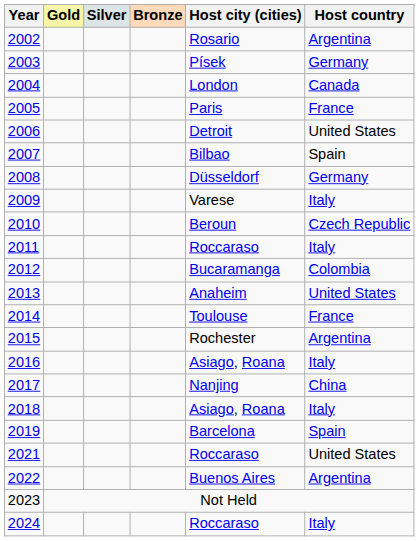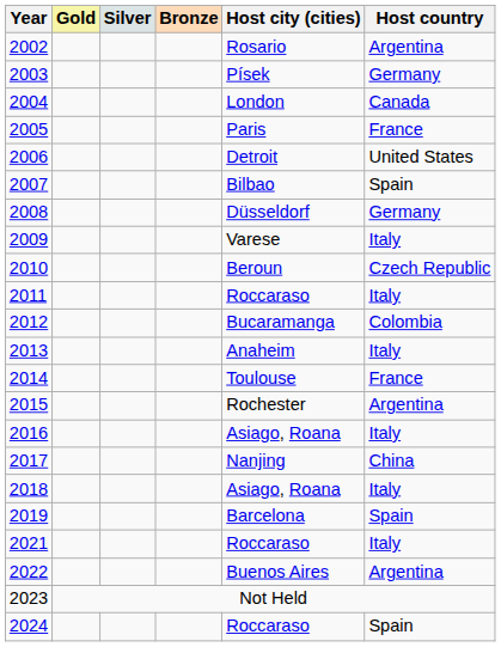2013 | Host country: United States -> Italy
2021 | Host country: United States -> Italy
2024 | Host country: Italy -> Spain
